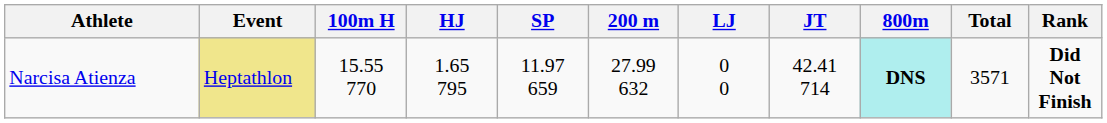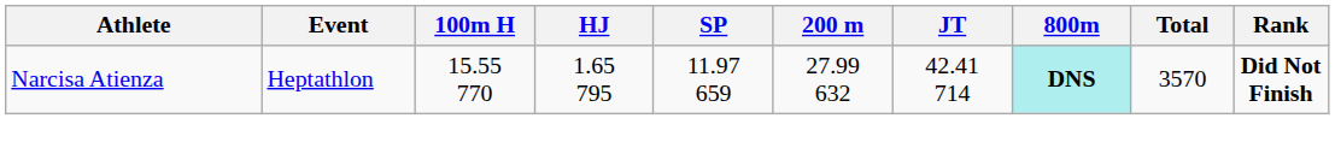- column: LJ | 0 0
Narcisa Atienza | Event: khaki background -> no background
Narcisa Atienza | Total: 3571 -> 3570
